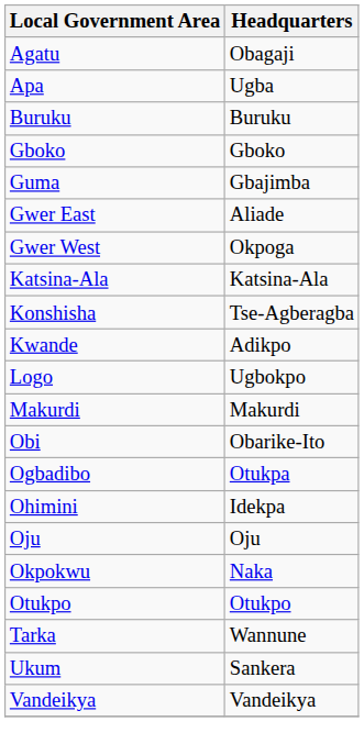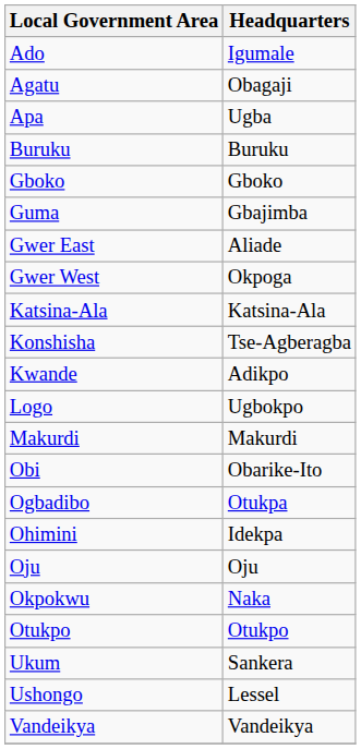+ row: Ado | Igumale
- row: Tarka | Wannune
+ row: Ushongo | Lessel
